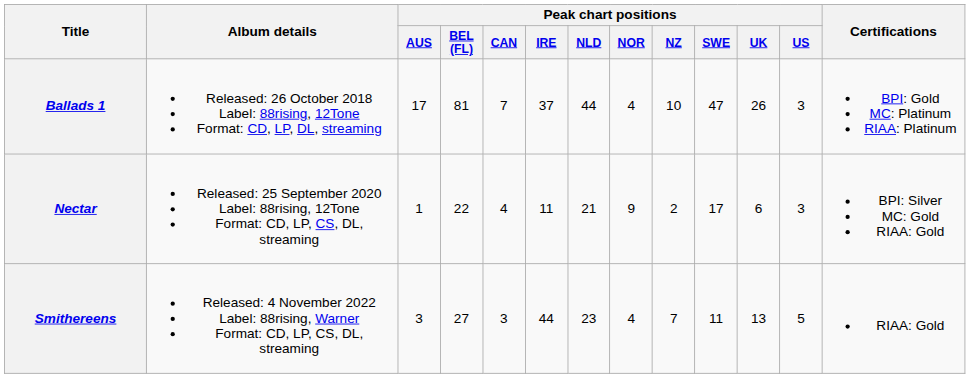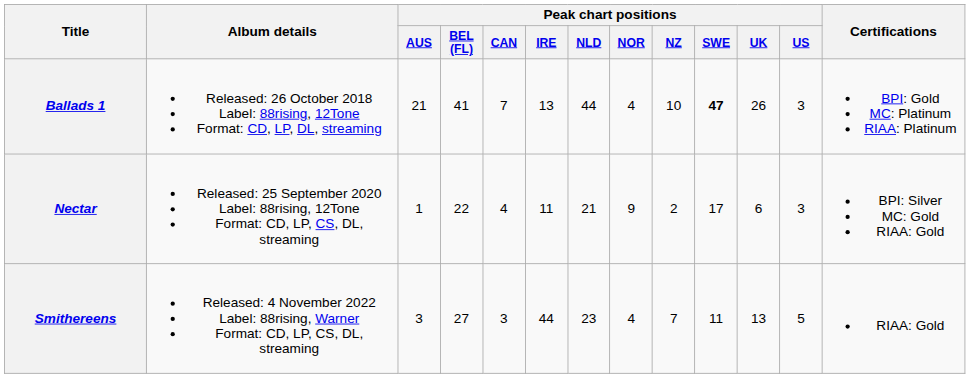Ballads 1 | Peak chart positions / AUS: 17 -> 21
Ballads 1 | Peak chart positions / BEL (FL): 81 -> 41
Ballads 1 | Peak chart positions / IRE: 37 -> 13
Ballads 1 | Peak chart positions / SWE: normal -> bold
